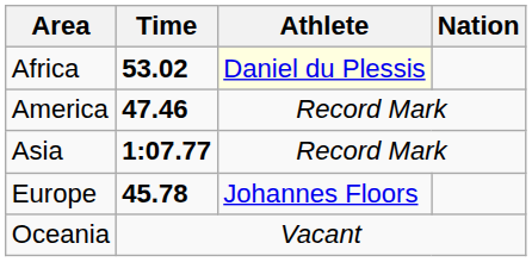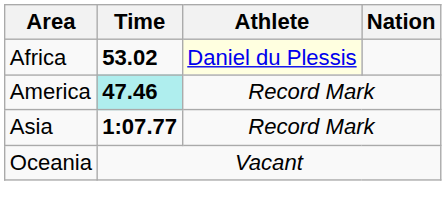America | Time: no background -> paleturquoise background
- row: Europe | 45.78 | Johannes Floors
